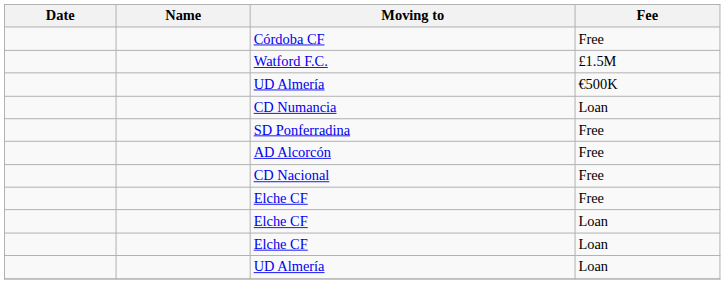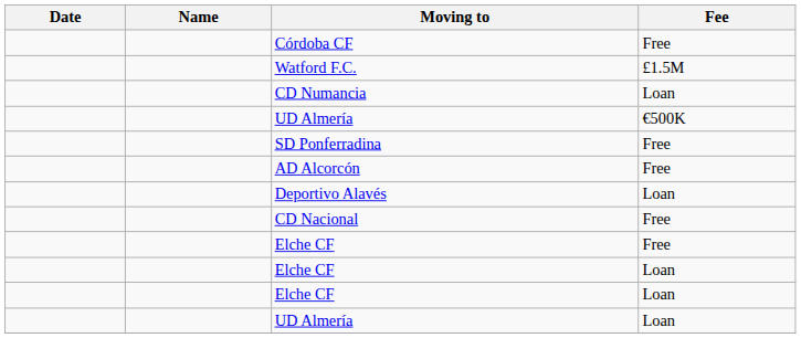rows swapped: CD Numancia <-> UD Almería / €500K
+ row: Deportivo Alavés | Loan
